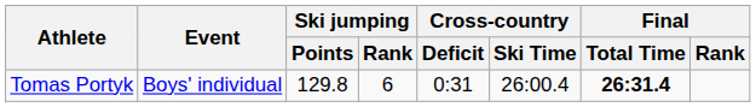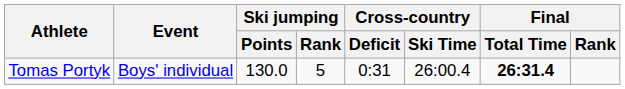Tomas Portyk | Ski jumping / Points: 129.8 -> 130.0
Tomas Portyk | Ski jumping / Rank: 6 -> 5
